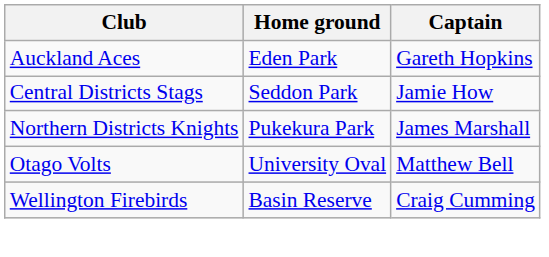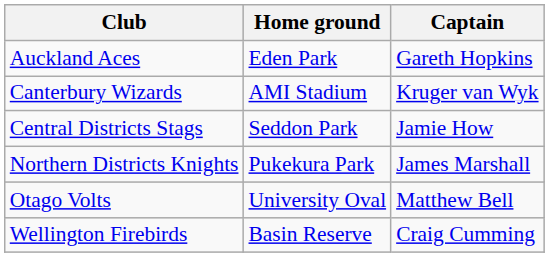+ row: Canterbury Wizards | AMI Stadium | Kruger van Wyk
